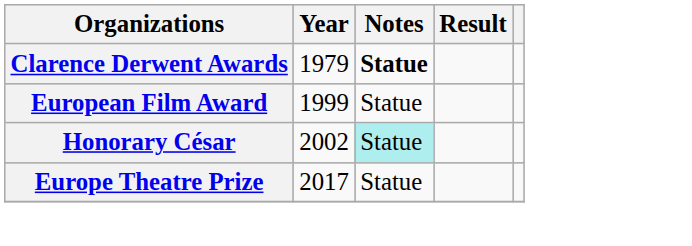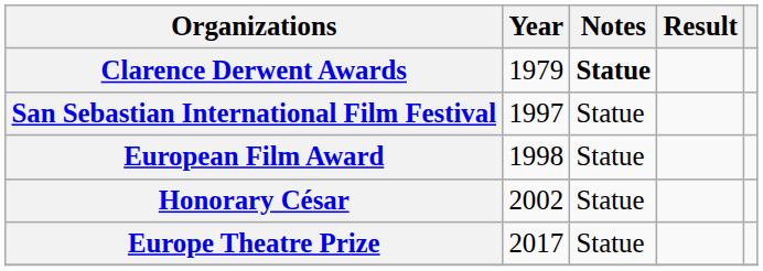+ row: San Sebastian International Film Festival | 1997 | Statue
European Film Award | Year: 1999 -> 1998
Honorary César | Notes: paleturquoise background -> no background
